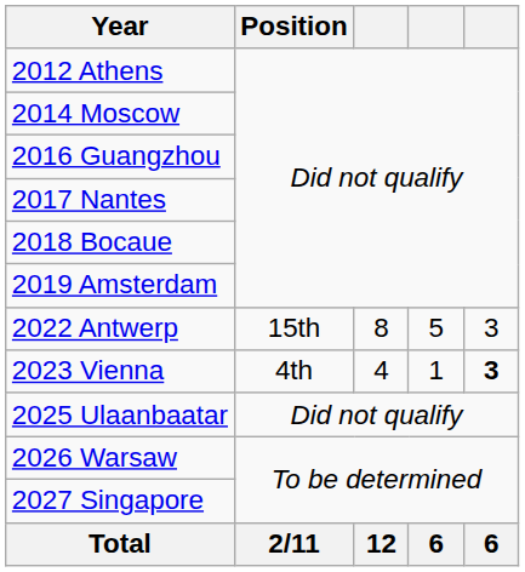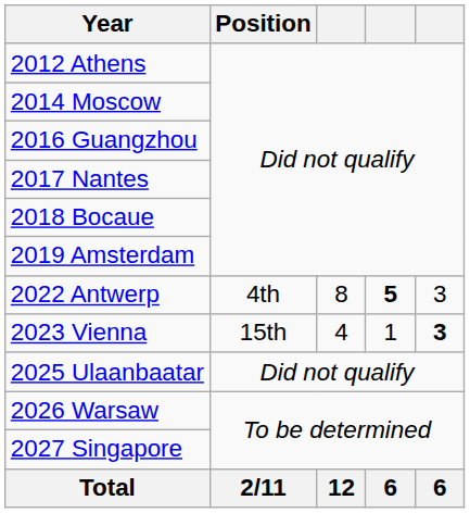2022 Antwerp | Position: 15th -> 4th
2022 Antwerp | column 4: normal -> bold
2023 Vienna | Position: 4th -> 15th
